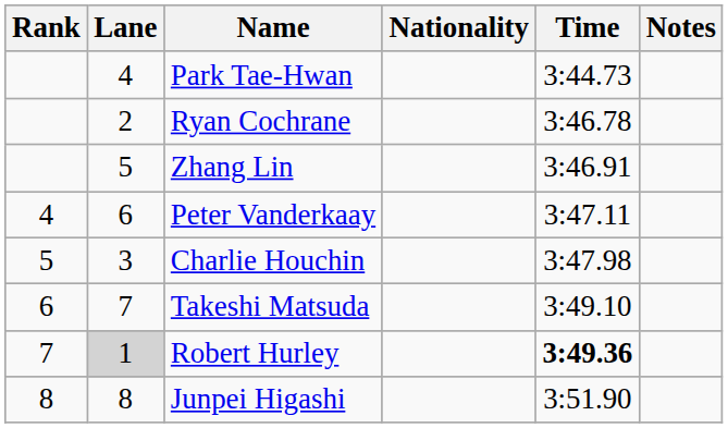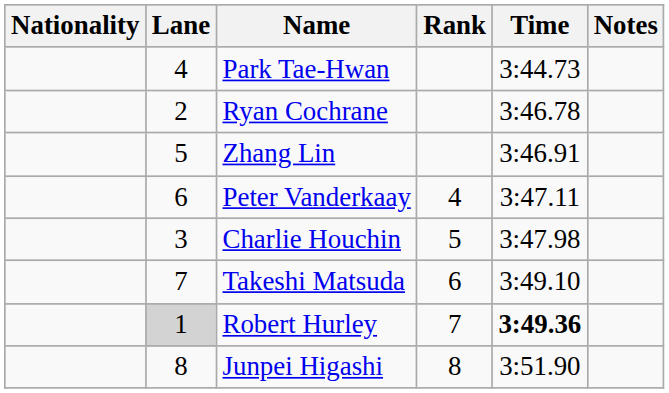columns swapped: Rank <-> Nationality
